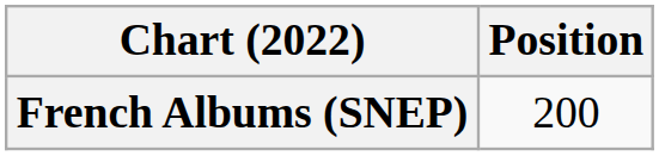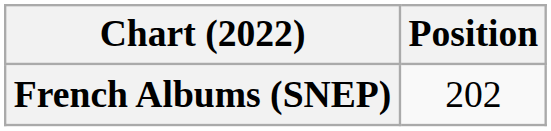French Albums (SNEP) | Position: 200 -> 202
